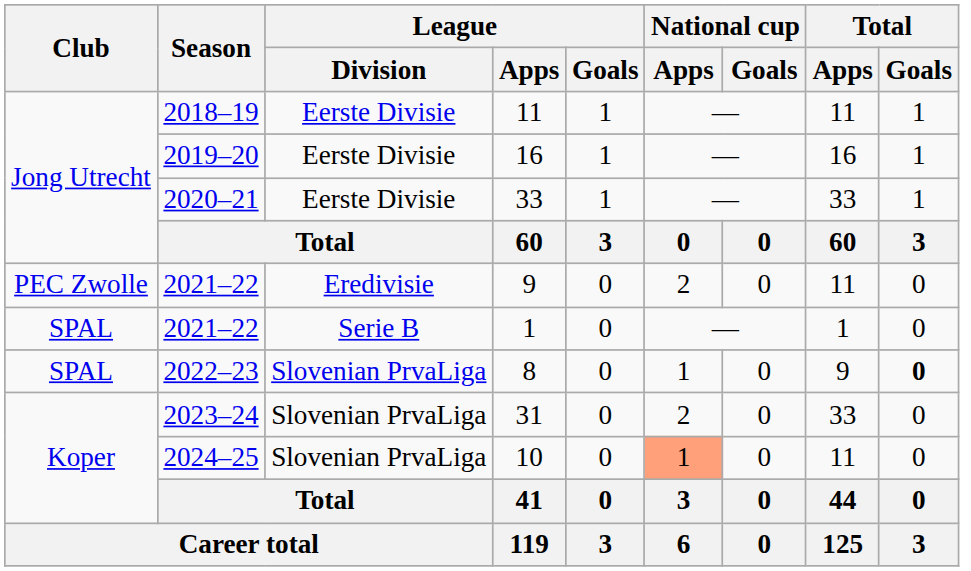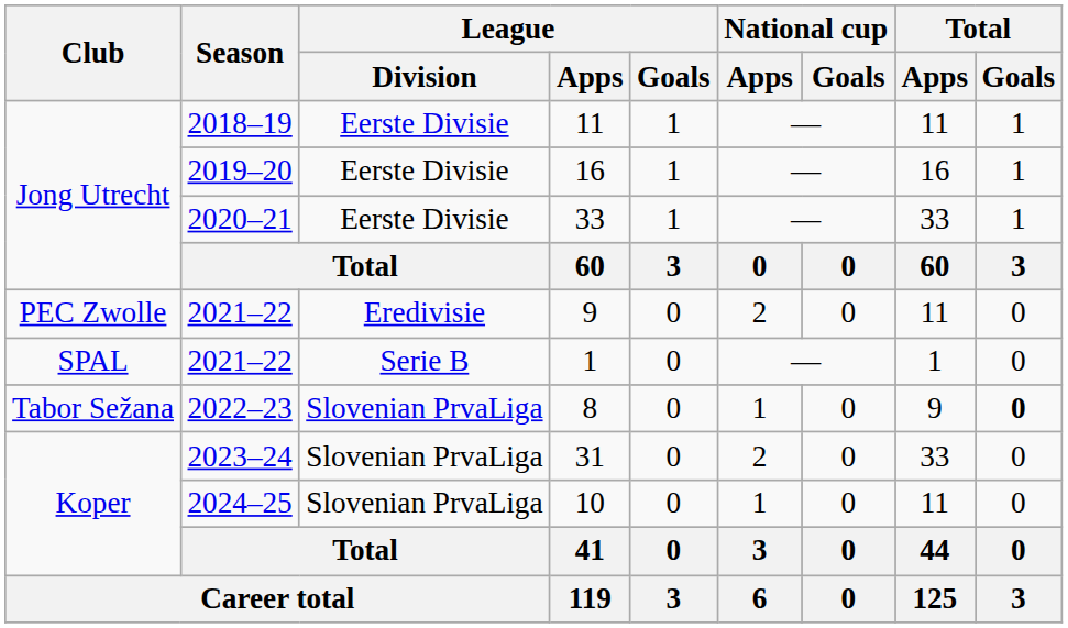8 | Club: SPAL -> Tabor Sežana
10 | National cup / Apps: lightsalmon background -> no background
